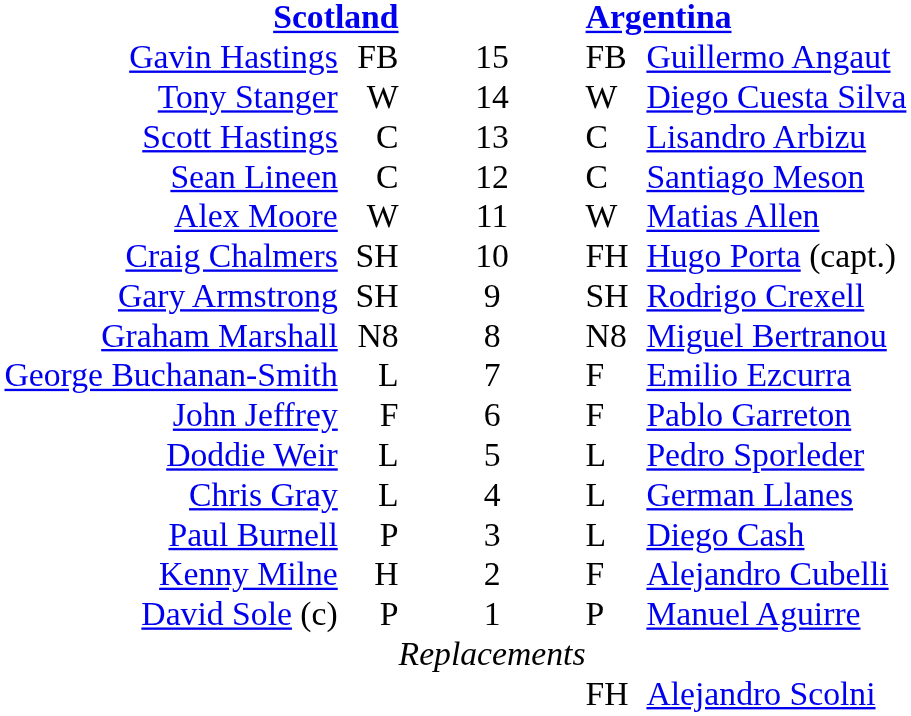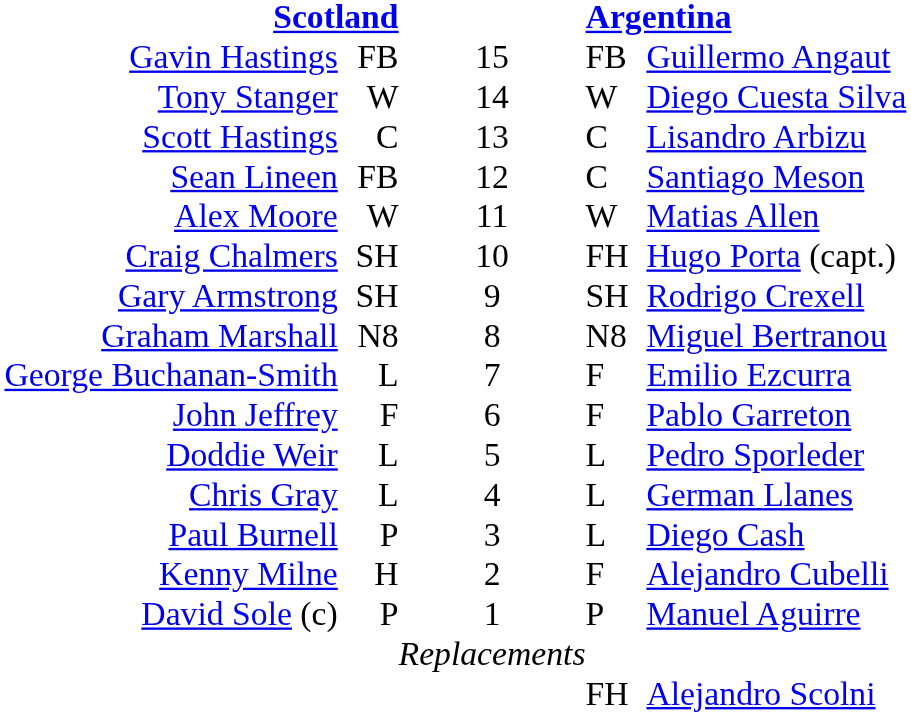Sean Lineen | column 2: C -> FB
